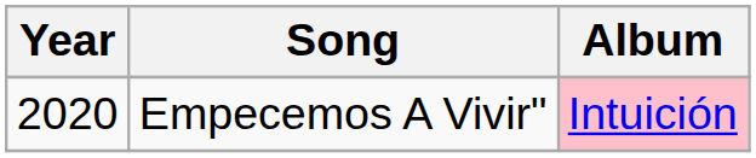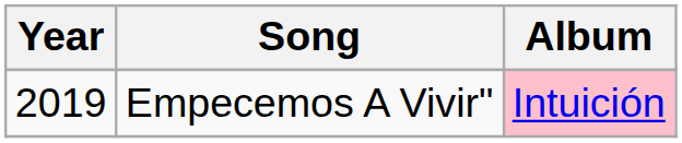Empecemos A Vivir" | Year: 2020 -> 2019
